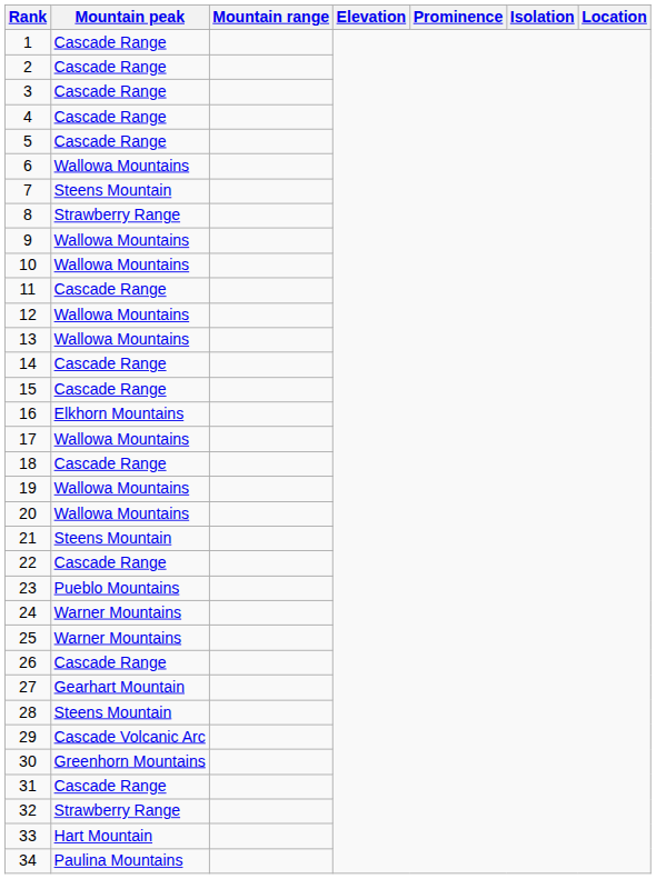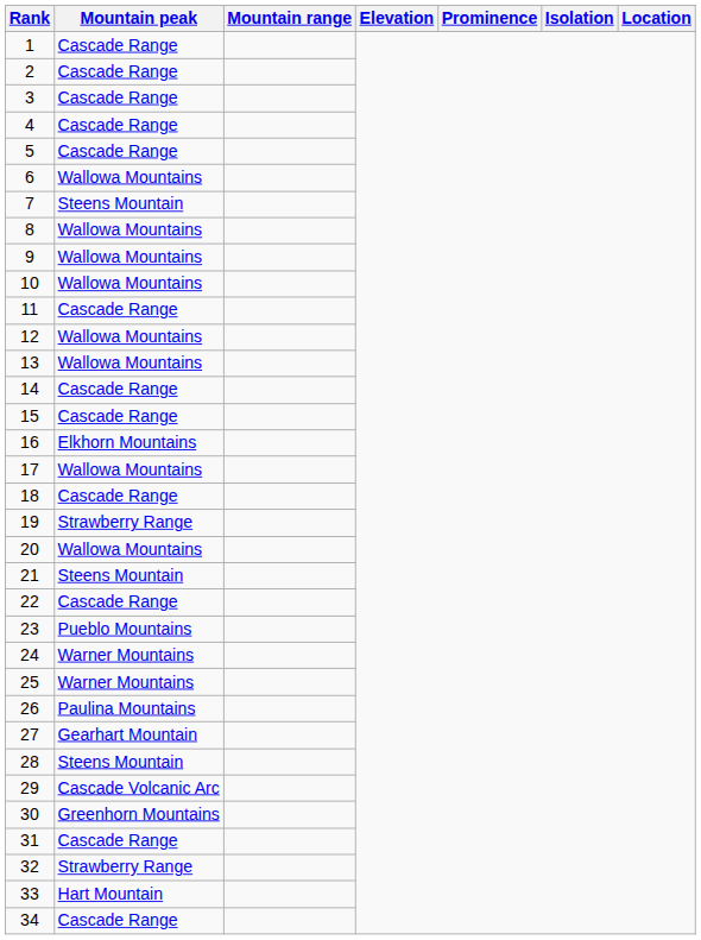8 | Mountain peak: Strawberry Range -> Wallowa Mountains
19 | Mountain peak: Wallowa Mountains -> Strawberry Range
26 | Mountain peak: Cascade Range -> Paulina Mountains
34 | Mountain peak: Paulina Mountains -> Cascade Range
